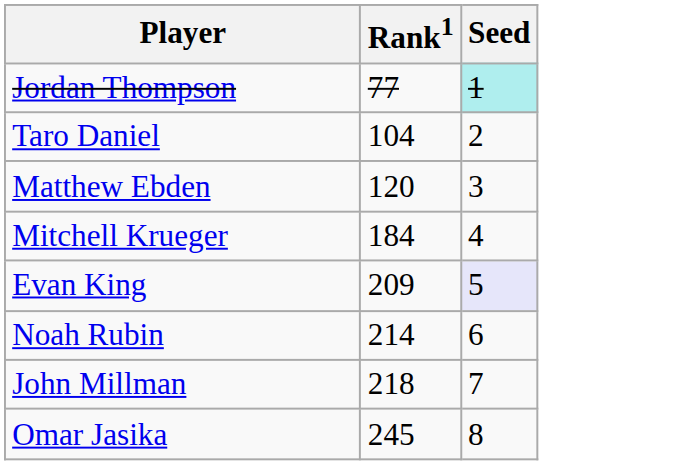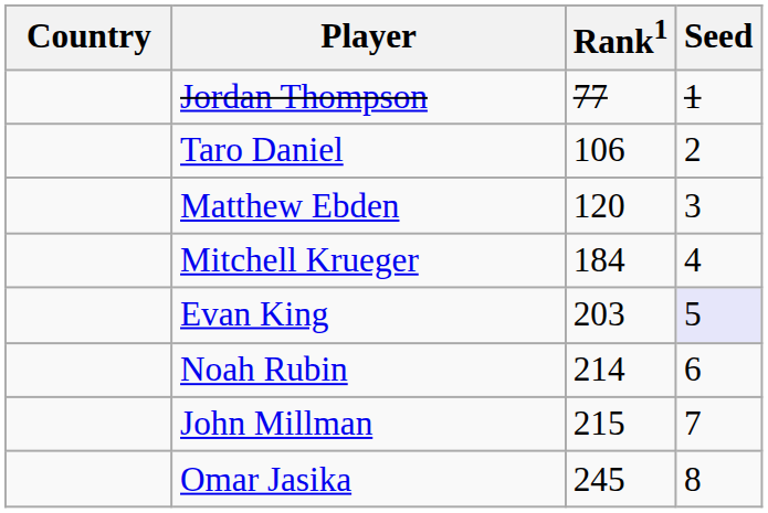+ column: Country
Jordan Thompson | Seed: paleturquoise background -> no background
Taro Daniel | Rank1: 104 -> 106
Evan King | Rank1: 209 -> 203
John Millman | Rank1: 218 -> 215
